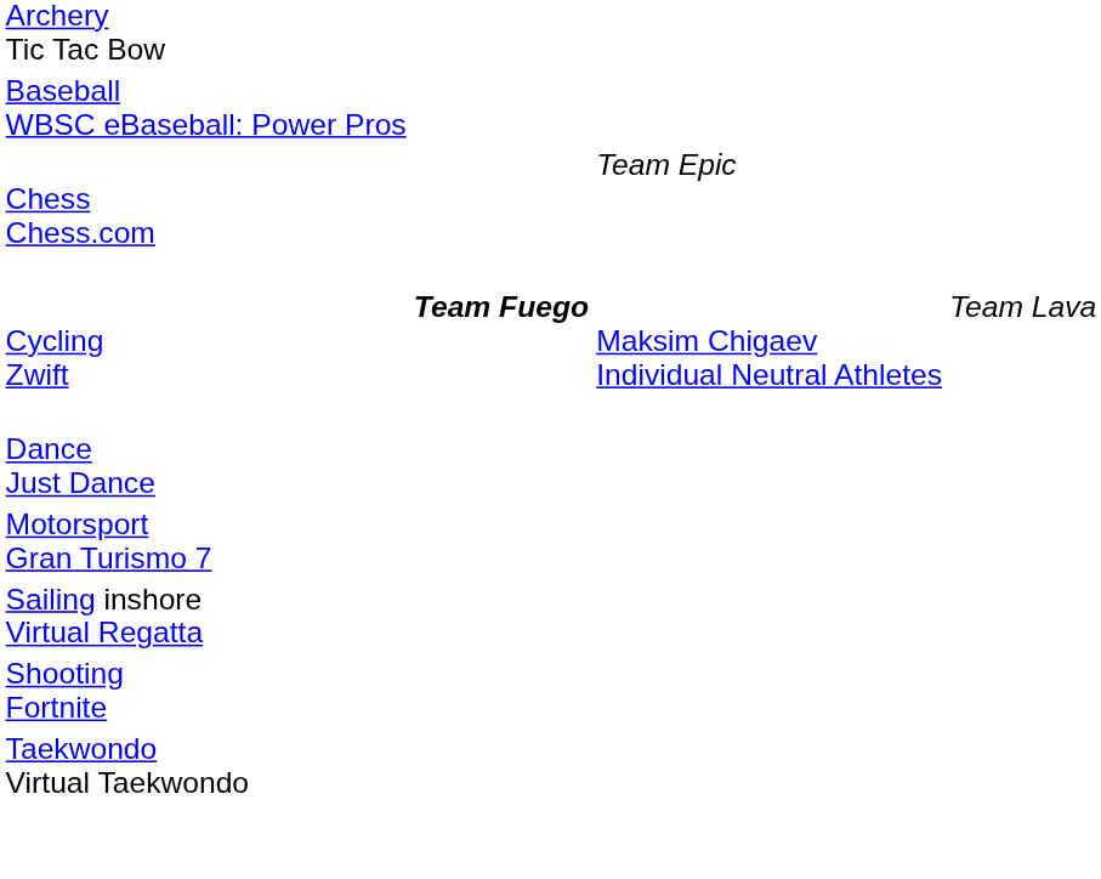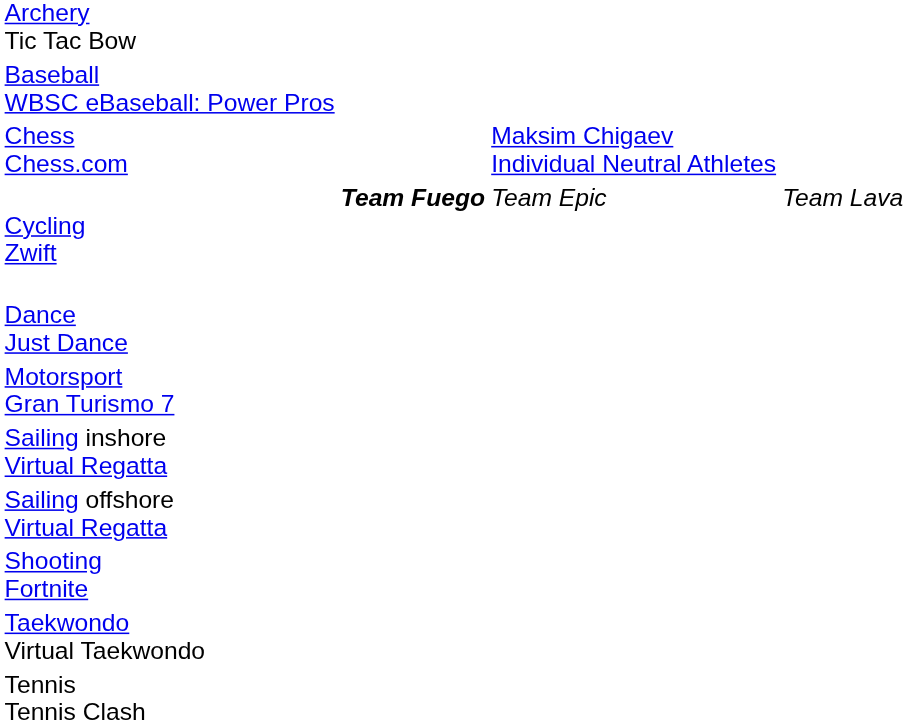Chess Chess.com | column 3: Team Epic -> Maksim Chigaev Individual Neutral Athletes
Cycling Zwift | column 3: Maksim Chigaev Individual Neutral Athletes -> Team Epic
+ row: Sailing offshore Virtual Regatta
+ row: Tennis Tennis Clash
